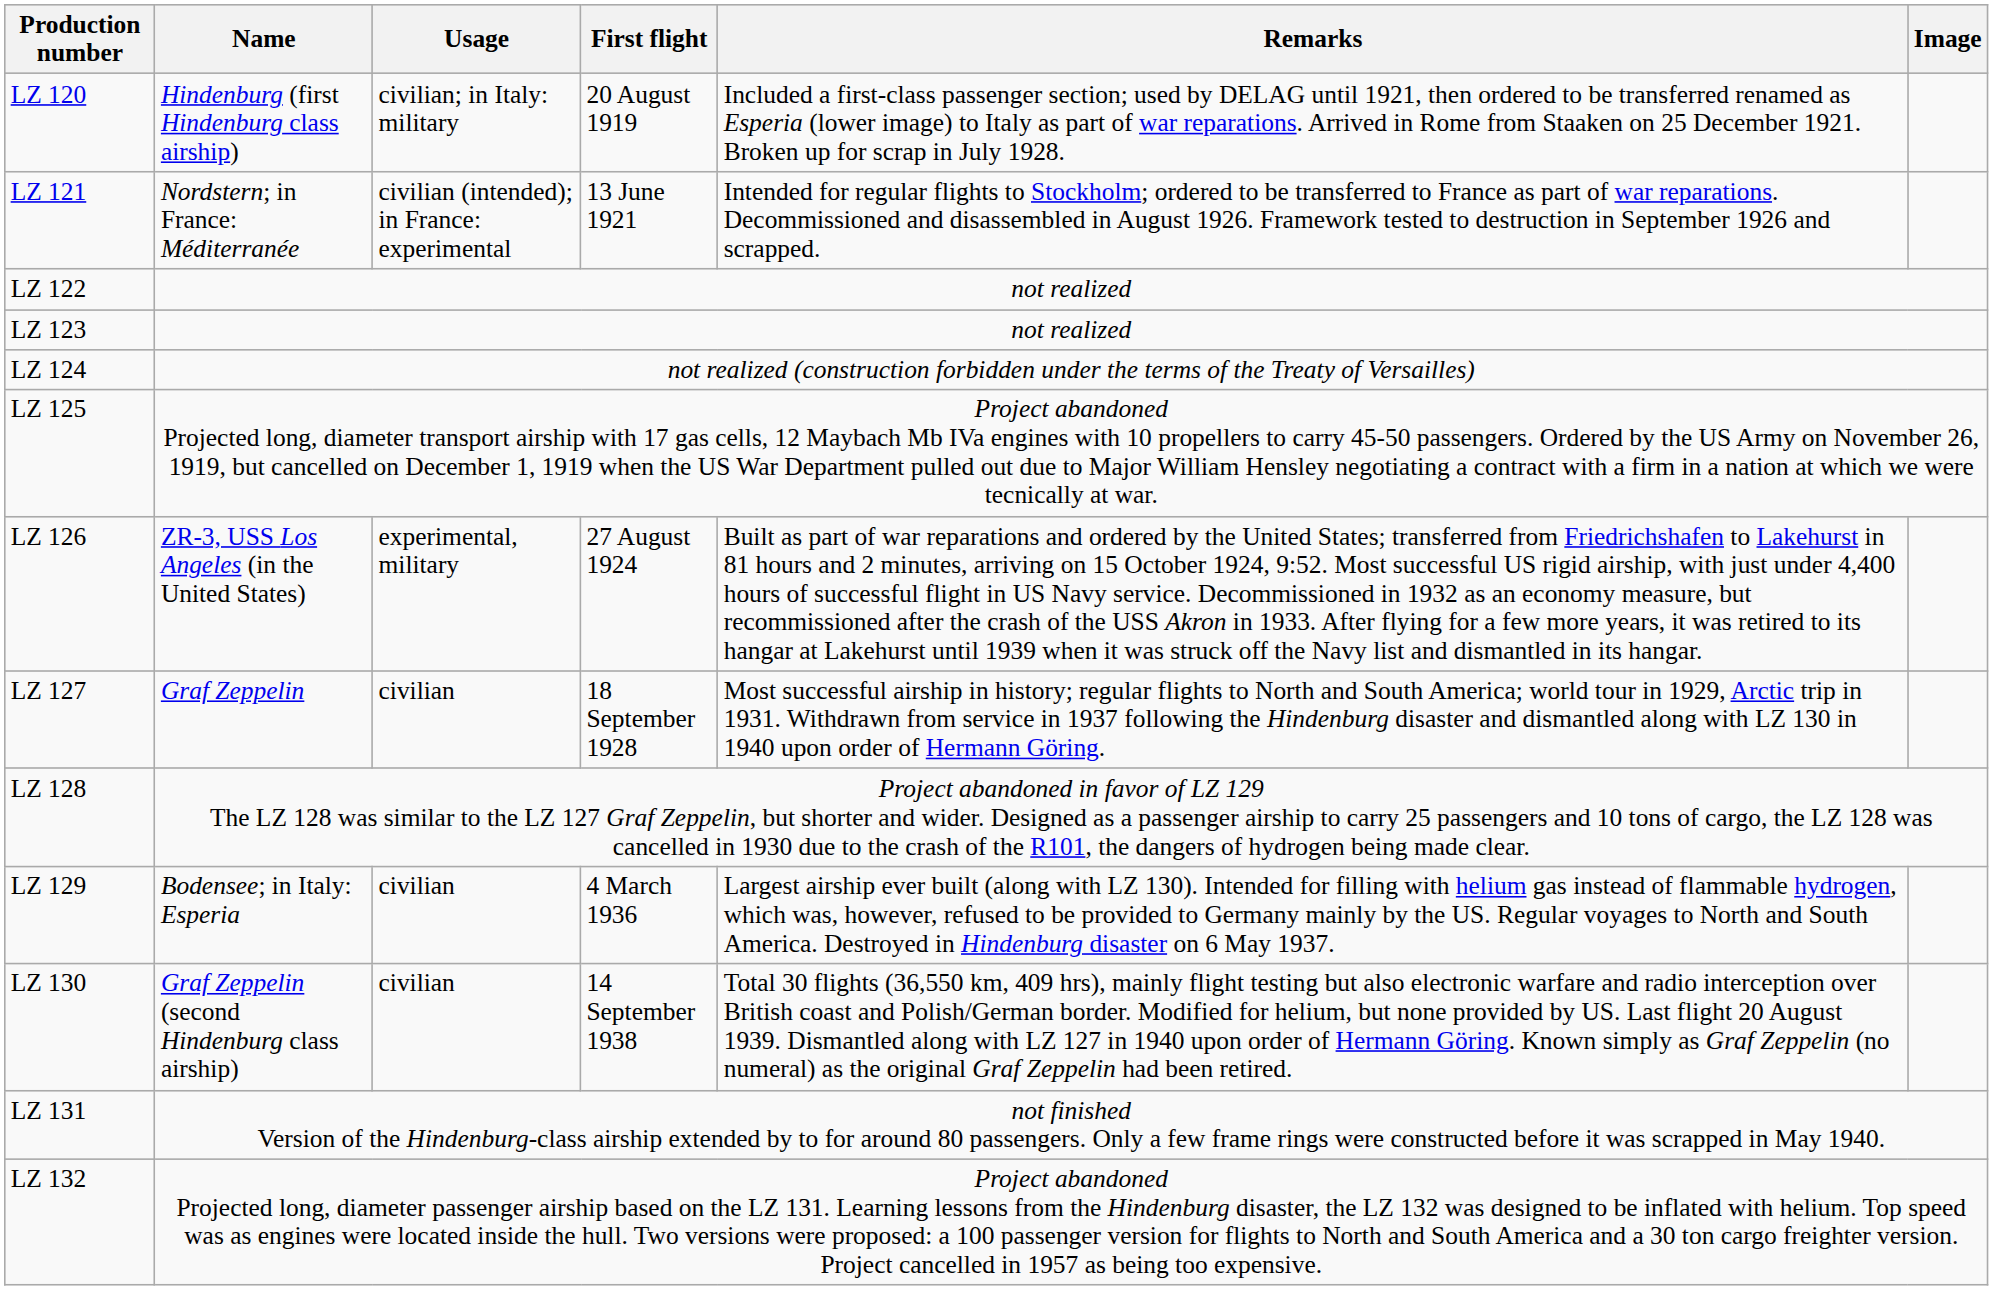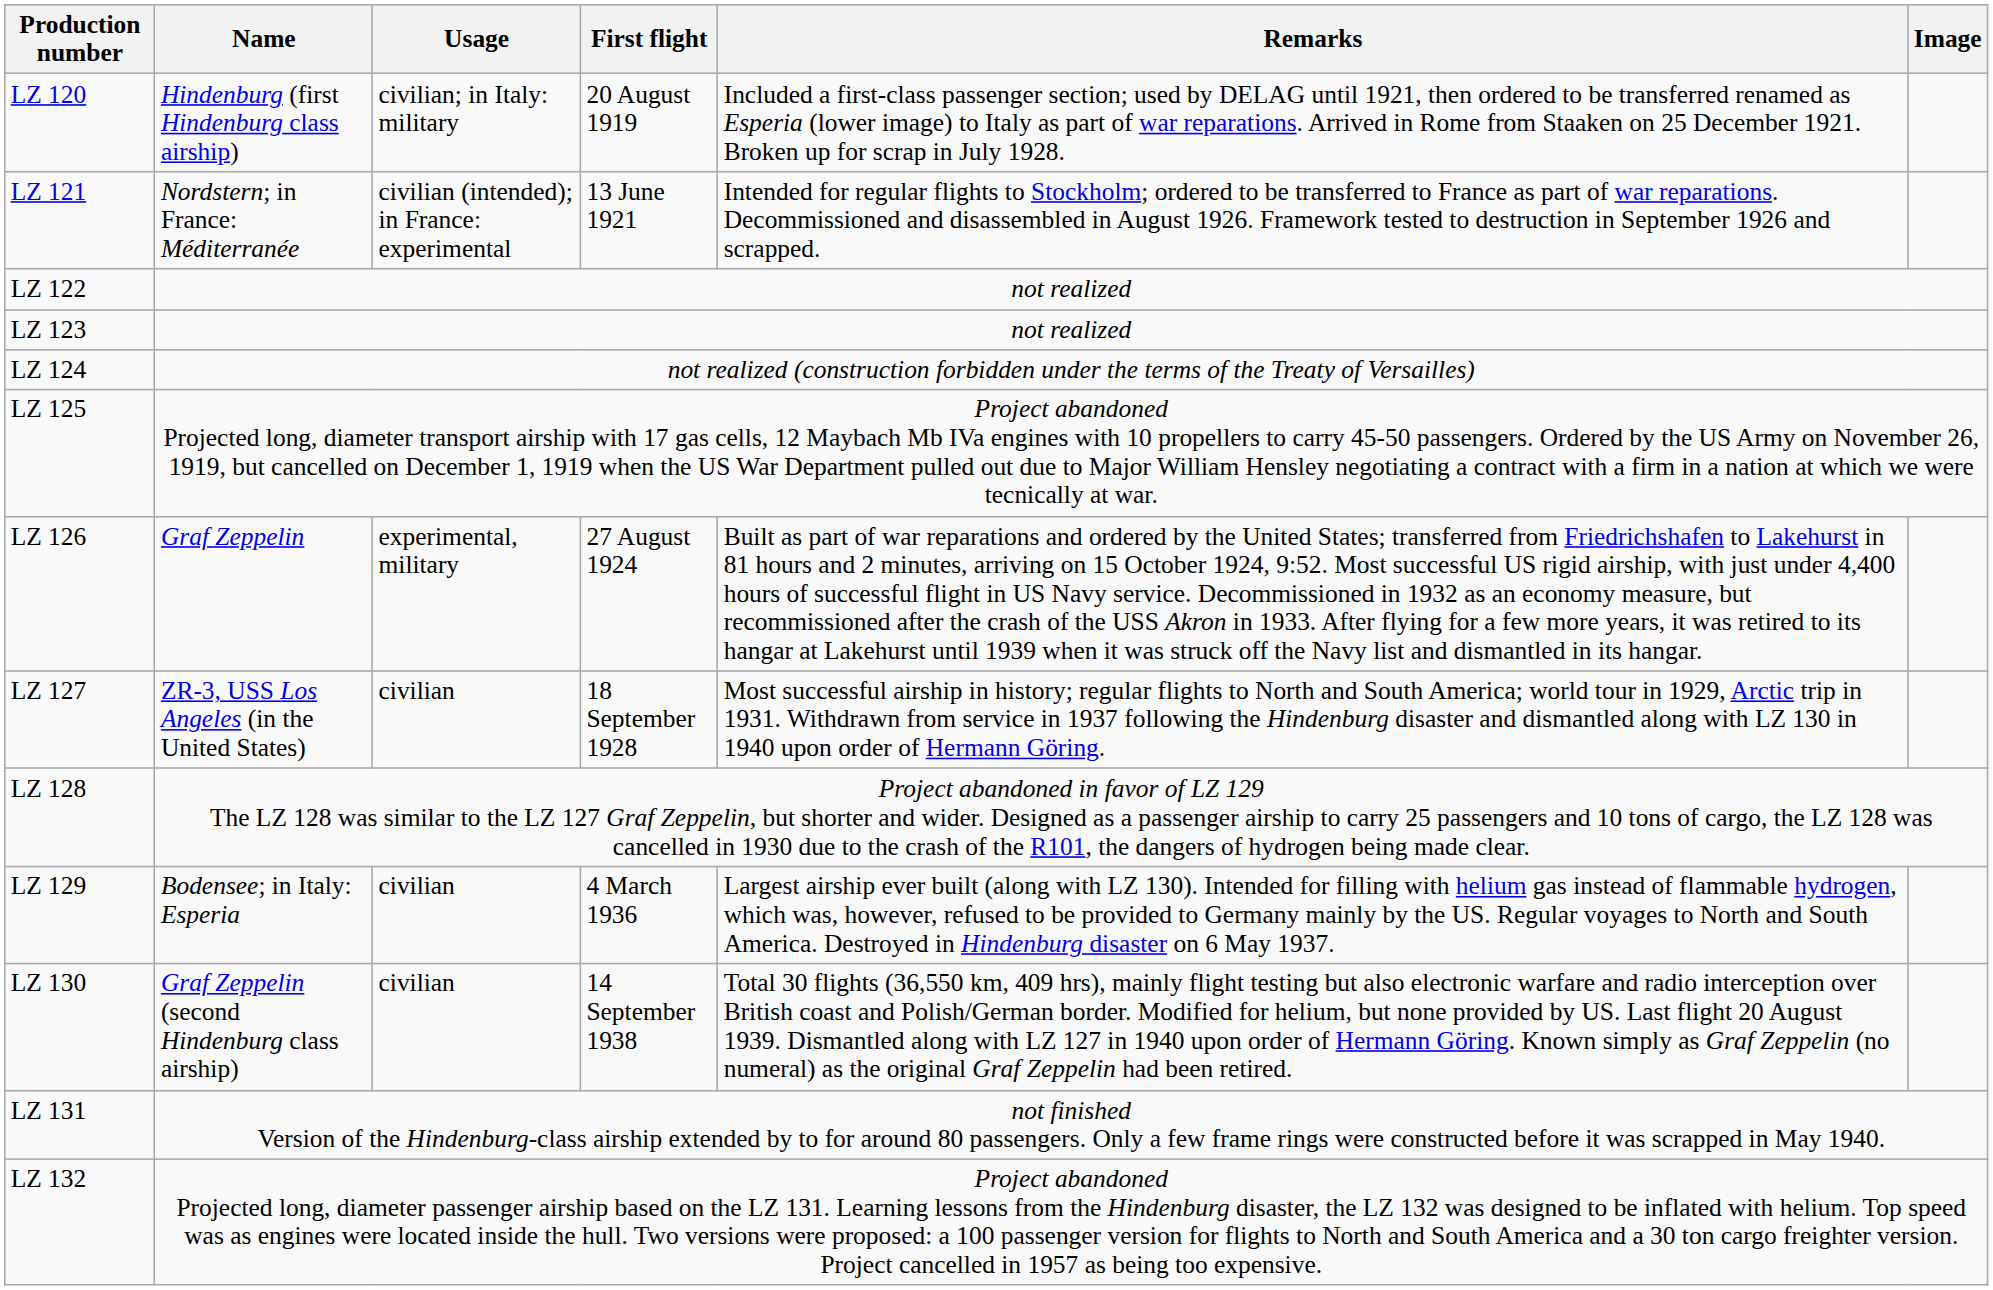LZ 126 | Name: ZR-3, USS Los Angeles (in the United States) -> Graf Zeppelin
LZ 127 | Name: Graf Zeppelin -> ZR-3, USS Los Angeles (in the United States)
